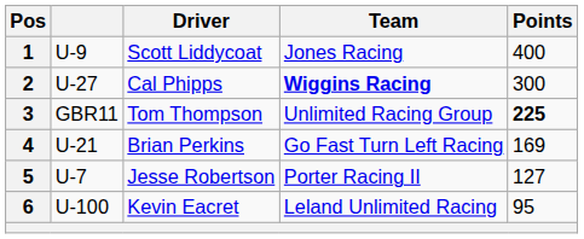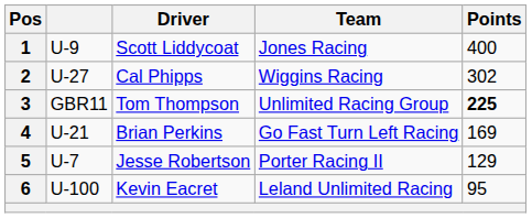2 | Team: bold -> normal
2 | Points: 300 -> 302
5 | Points: 127 -> 129
